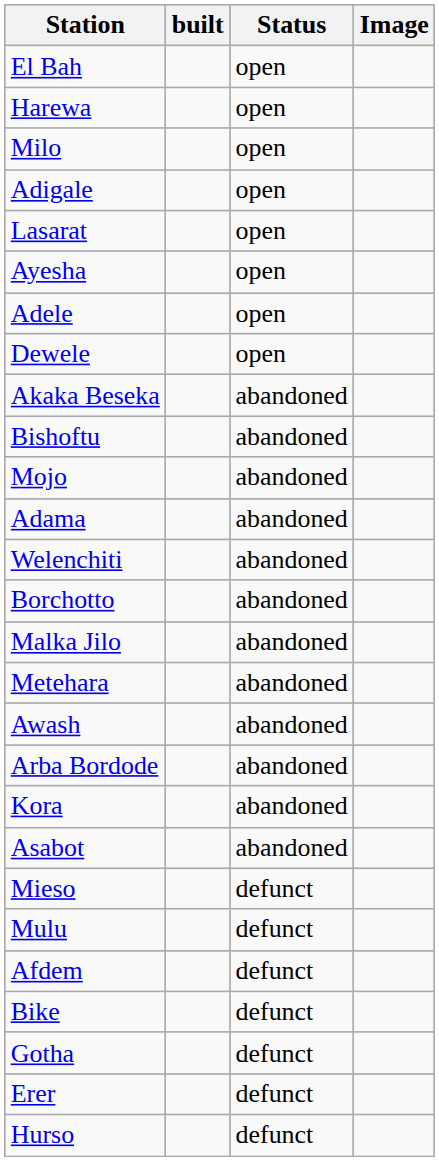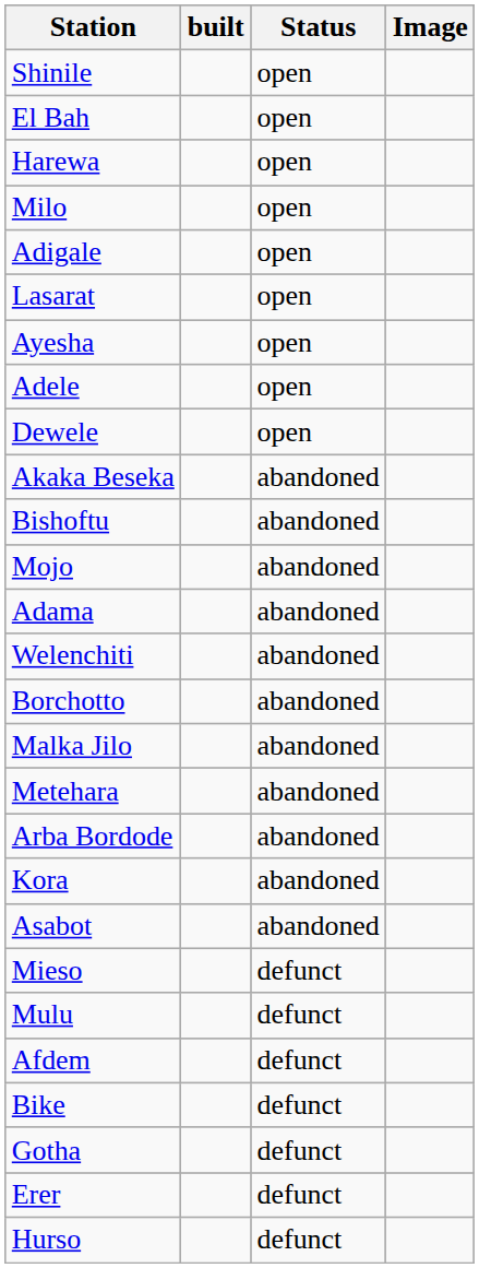+ row: Shinile | open
- row: Awash | abandoned
